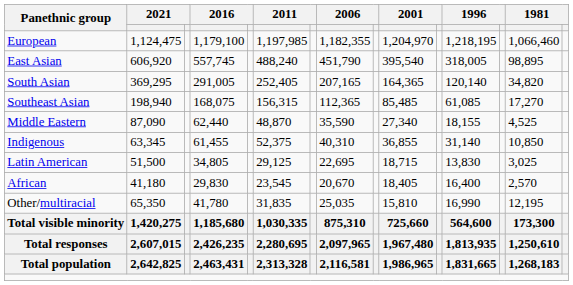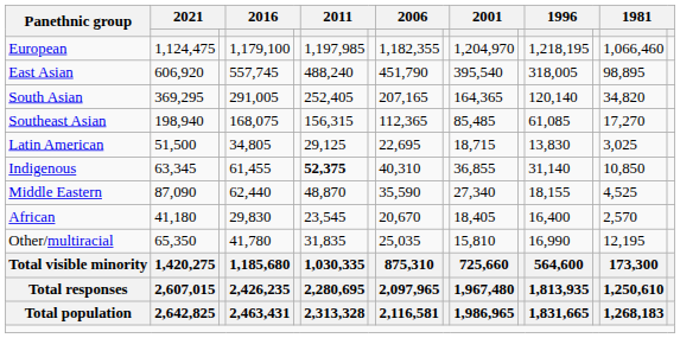rows swapped: Middle Eastern <-> Latin American
Indigenous | column 6: normal -> bold
